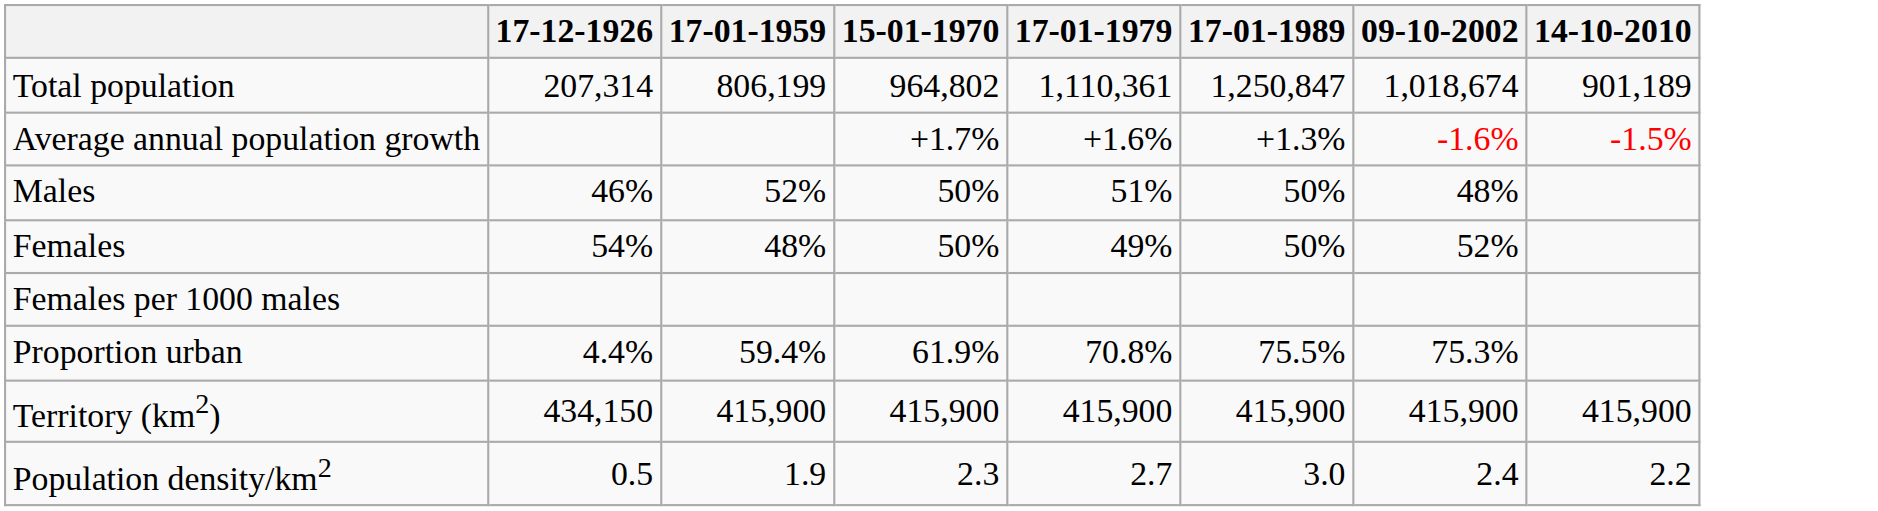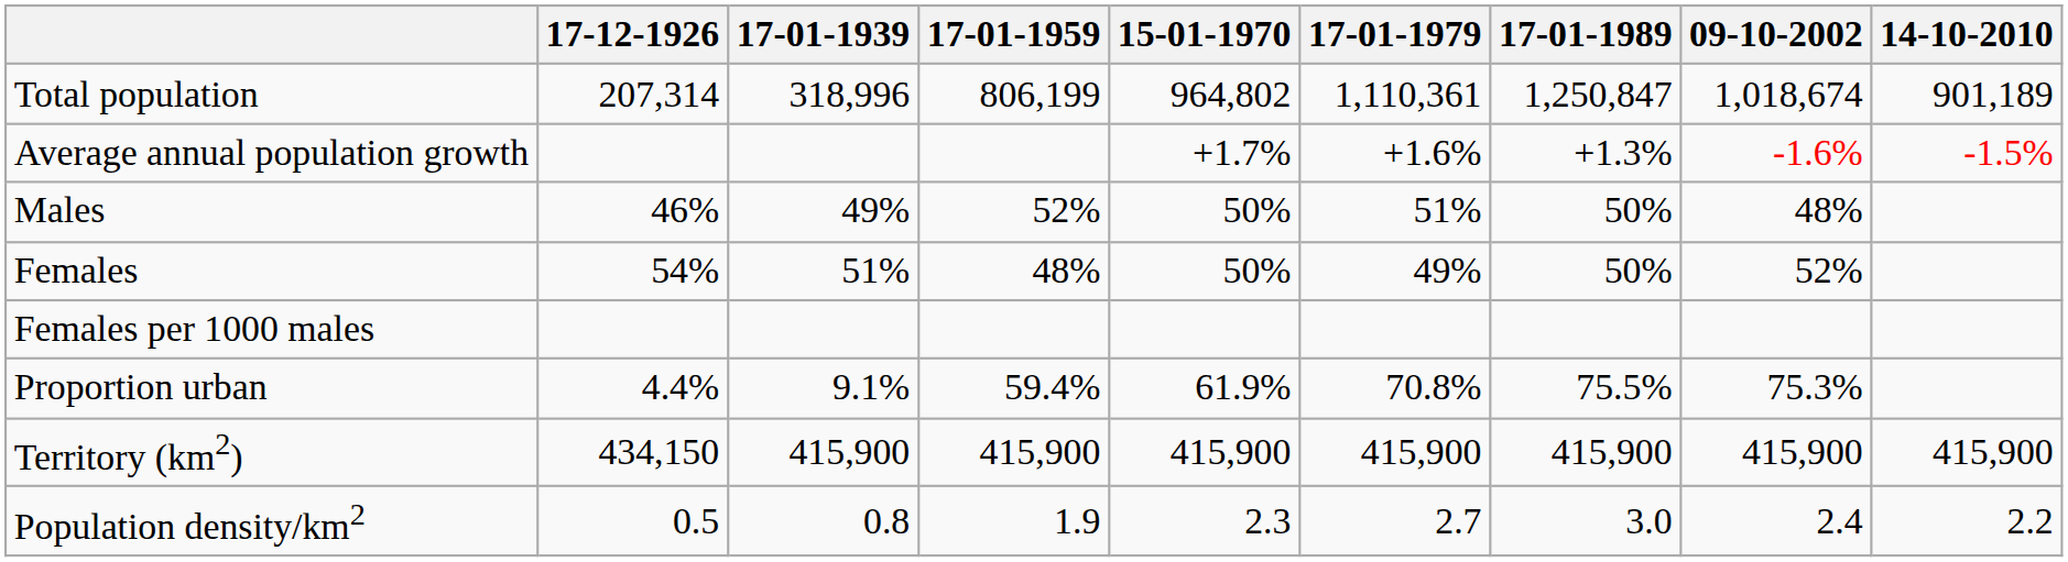+ column: 17-01-1939 | 318,996 | 49% | 51% | 9.1% | 415,900 | 0.8
